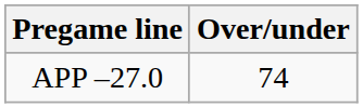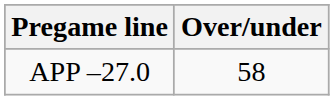APP –27.0 | Over/under: 74 -> 58
